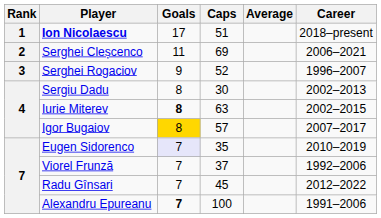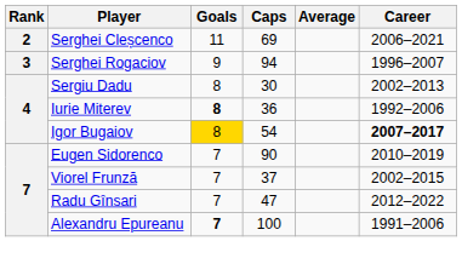- row: 1 | Ion Nicolaescu | 17 | 51 | 2018–present
Serghei Rogaciov | Caps: 52 -> 94
Iurie Miterev | Caps: 63 -> 36
Iurie Miterev | Career: 2002–2015 -> 1992–2006
Igor Bugaiov | Caps: 57 -> 54
Igor Bugaiov | Career: normal -> bold
Eugen Sidorenco | Goals: lavender background -> no background
Eugen Sidorenco | Caps: 35 -> 90
Viorel Frunză | Career: 1992–2006 -> 2002–2015
Radu Gînsari | Caps: 45 -> 47
